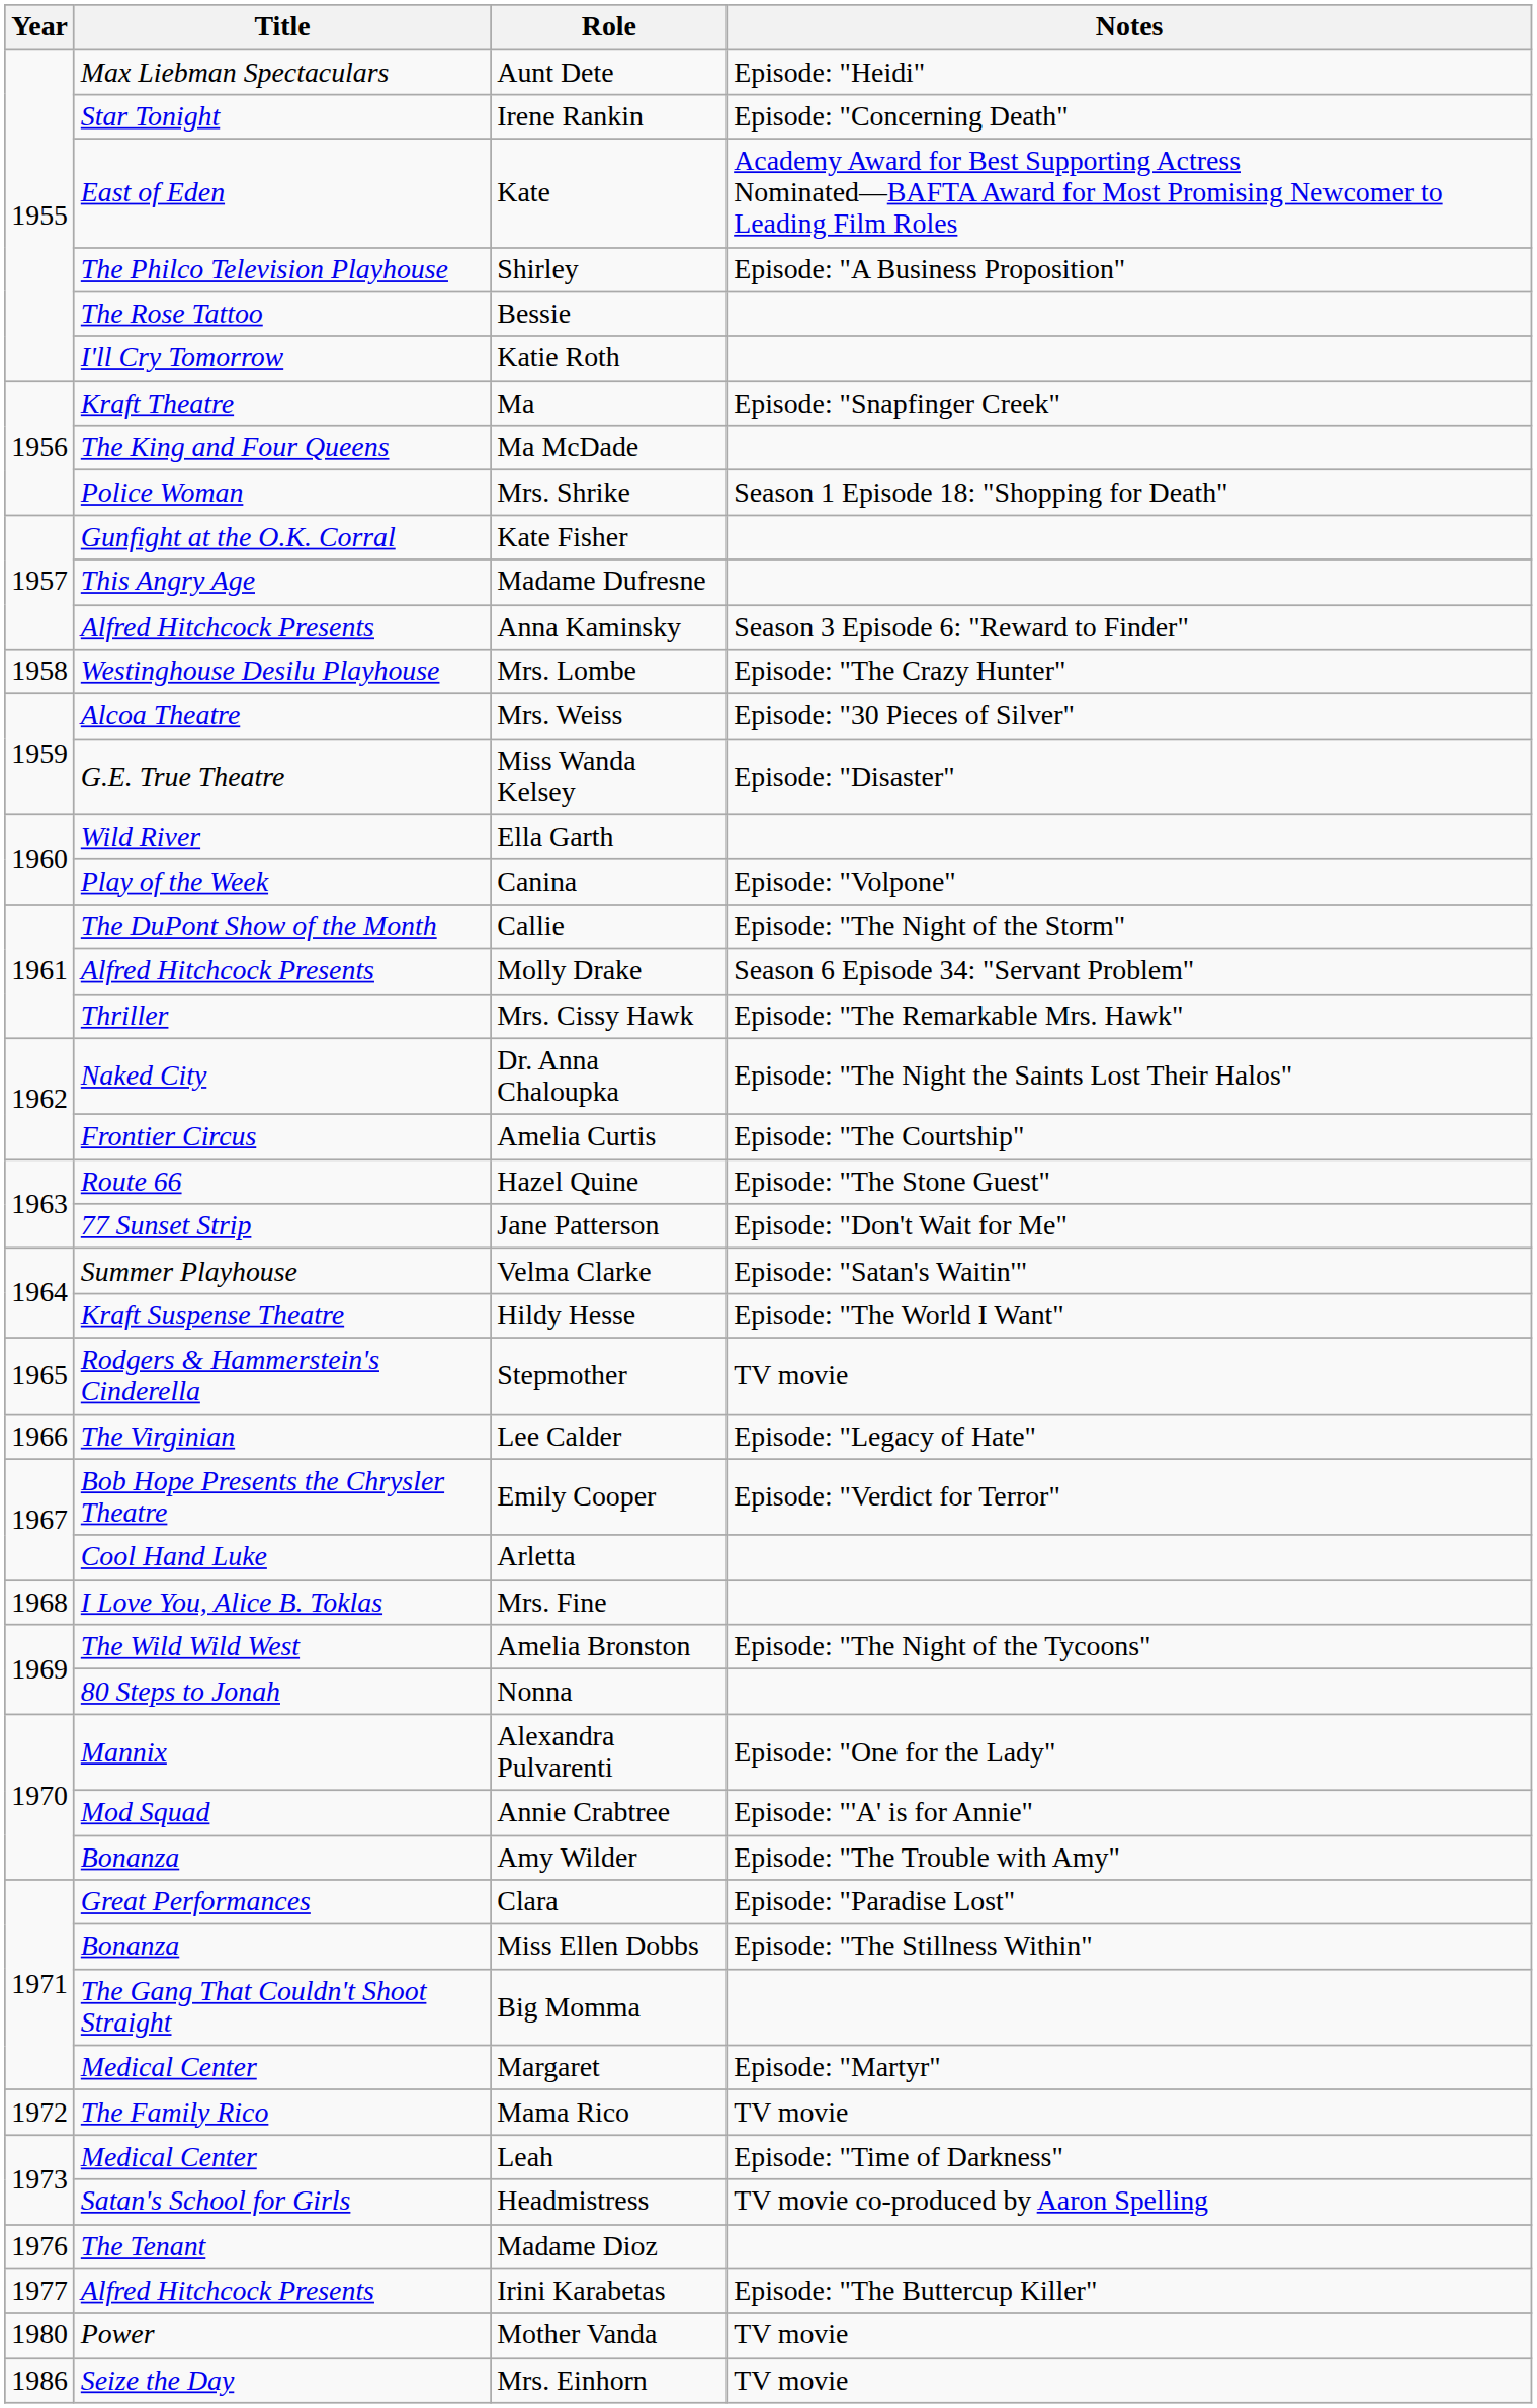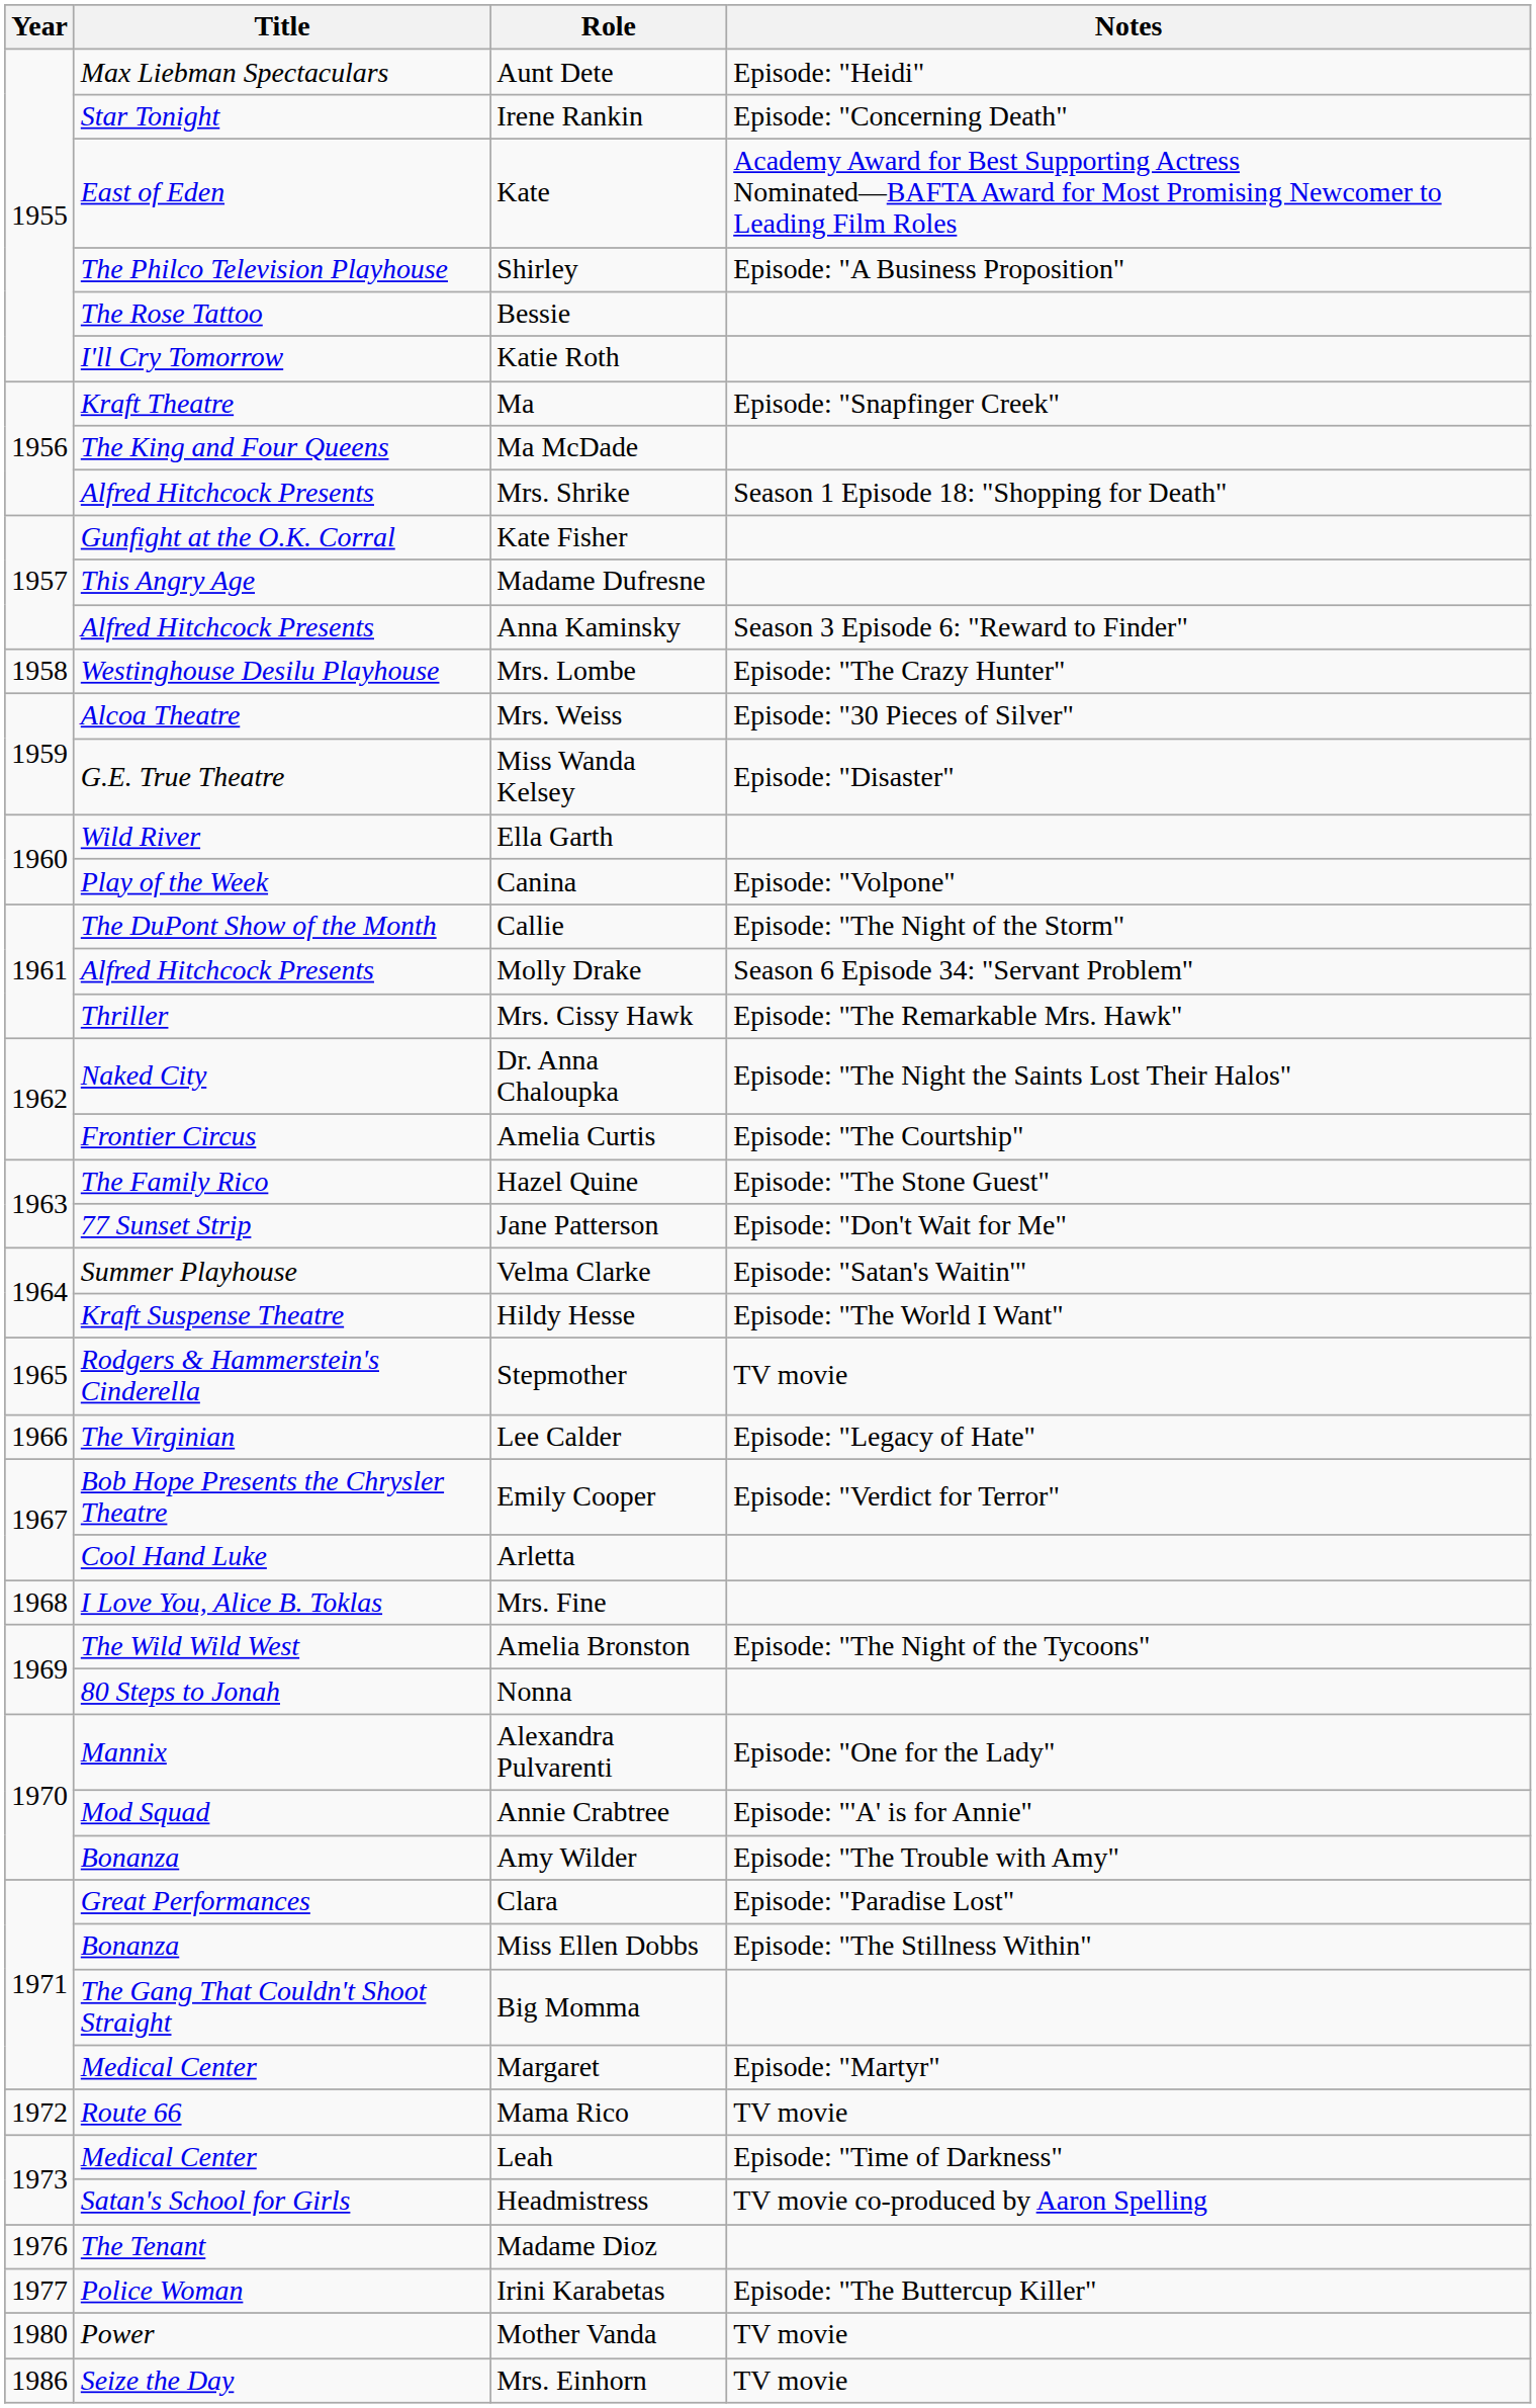Mrs. Shrike | Title: Police Woman -> Alfred Hitchcock Presents
Hazel Quine | Title: Route 66 -> The Family Rico
Mama Rico | Title: The Family Rico -> Route 66
Irini Karabetas | Title: Alfred Hitchcock Presents -> Police Woman
